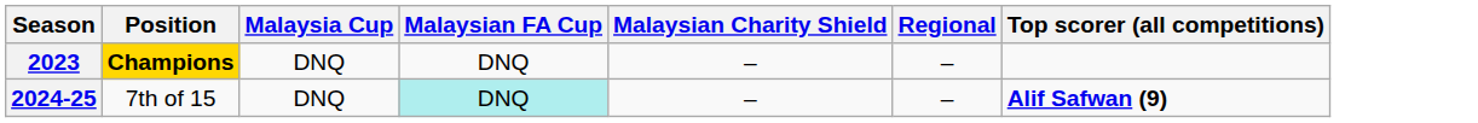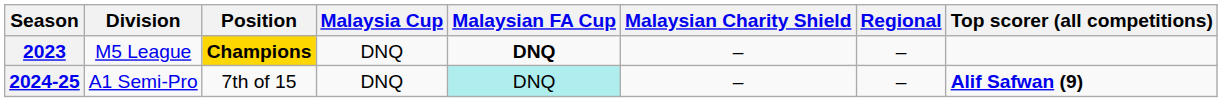+ column: Division | M5 League | A1 Semi-Pro
2023 | Malaysian FA Cup: normal -> bold
